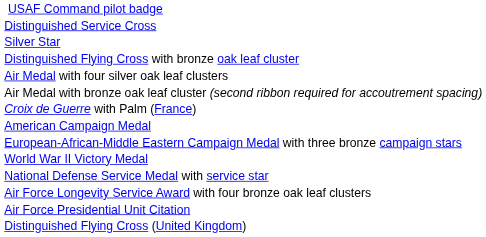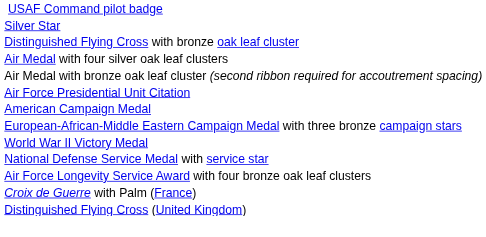- row: Distinguished Service Cross
rows swapped: Air Force Presidential Unit Citation <-> Croix de Guerre with Palm (France)
